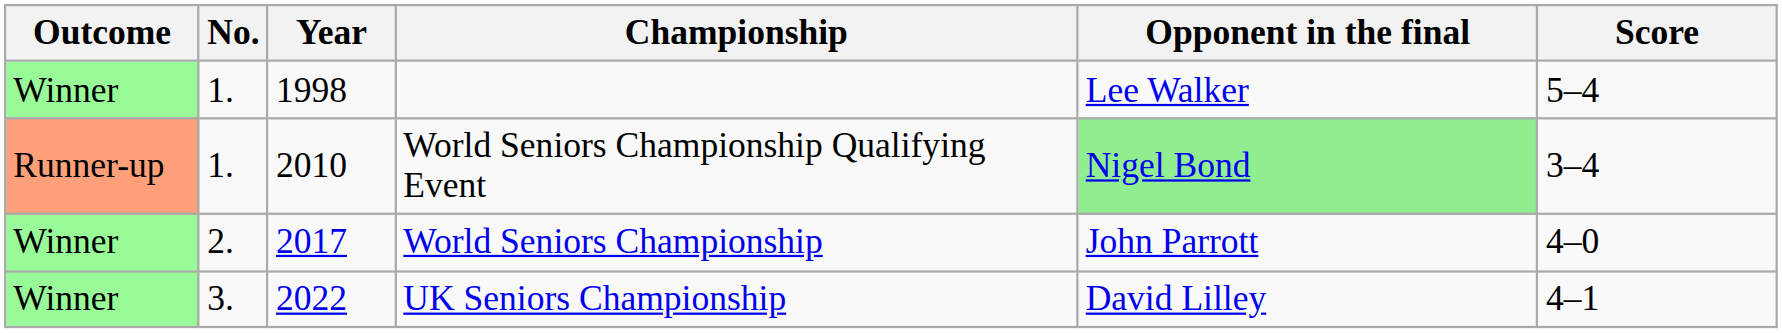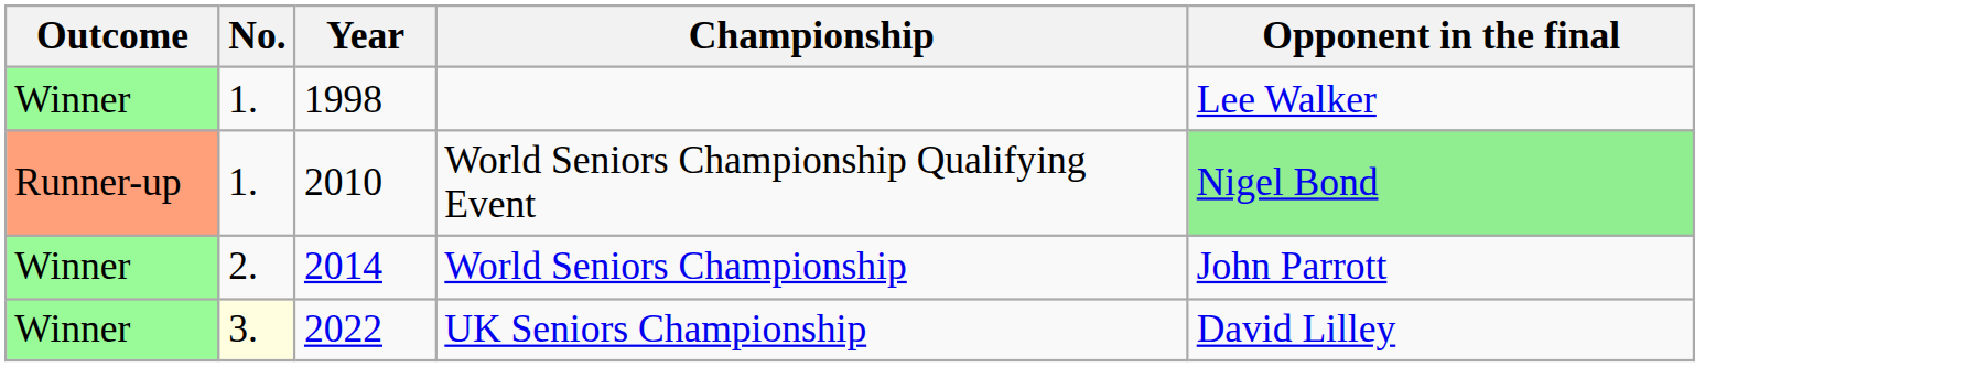- column: Score | 5–4 | 3–4 | 4–0 | 4–1
World Seniors Championship | Year: 2017 -> 2014
UK Seniors Championship | No.: no background -> lightyellow background
